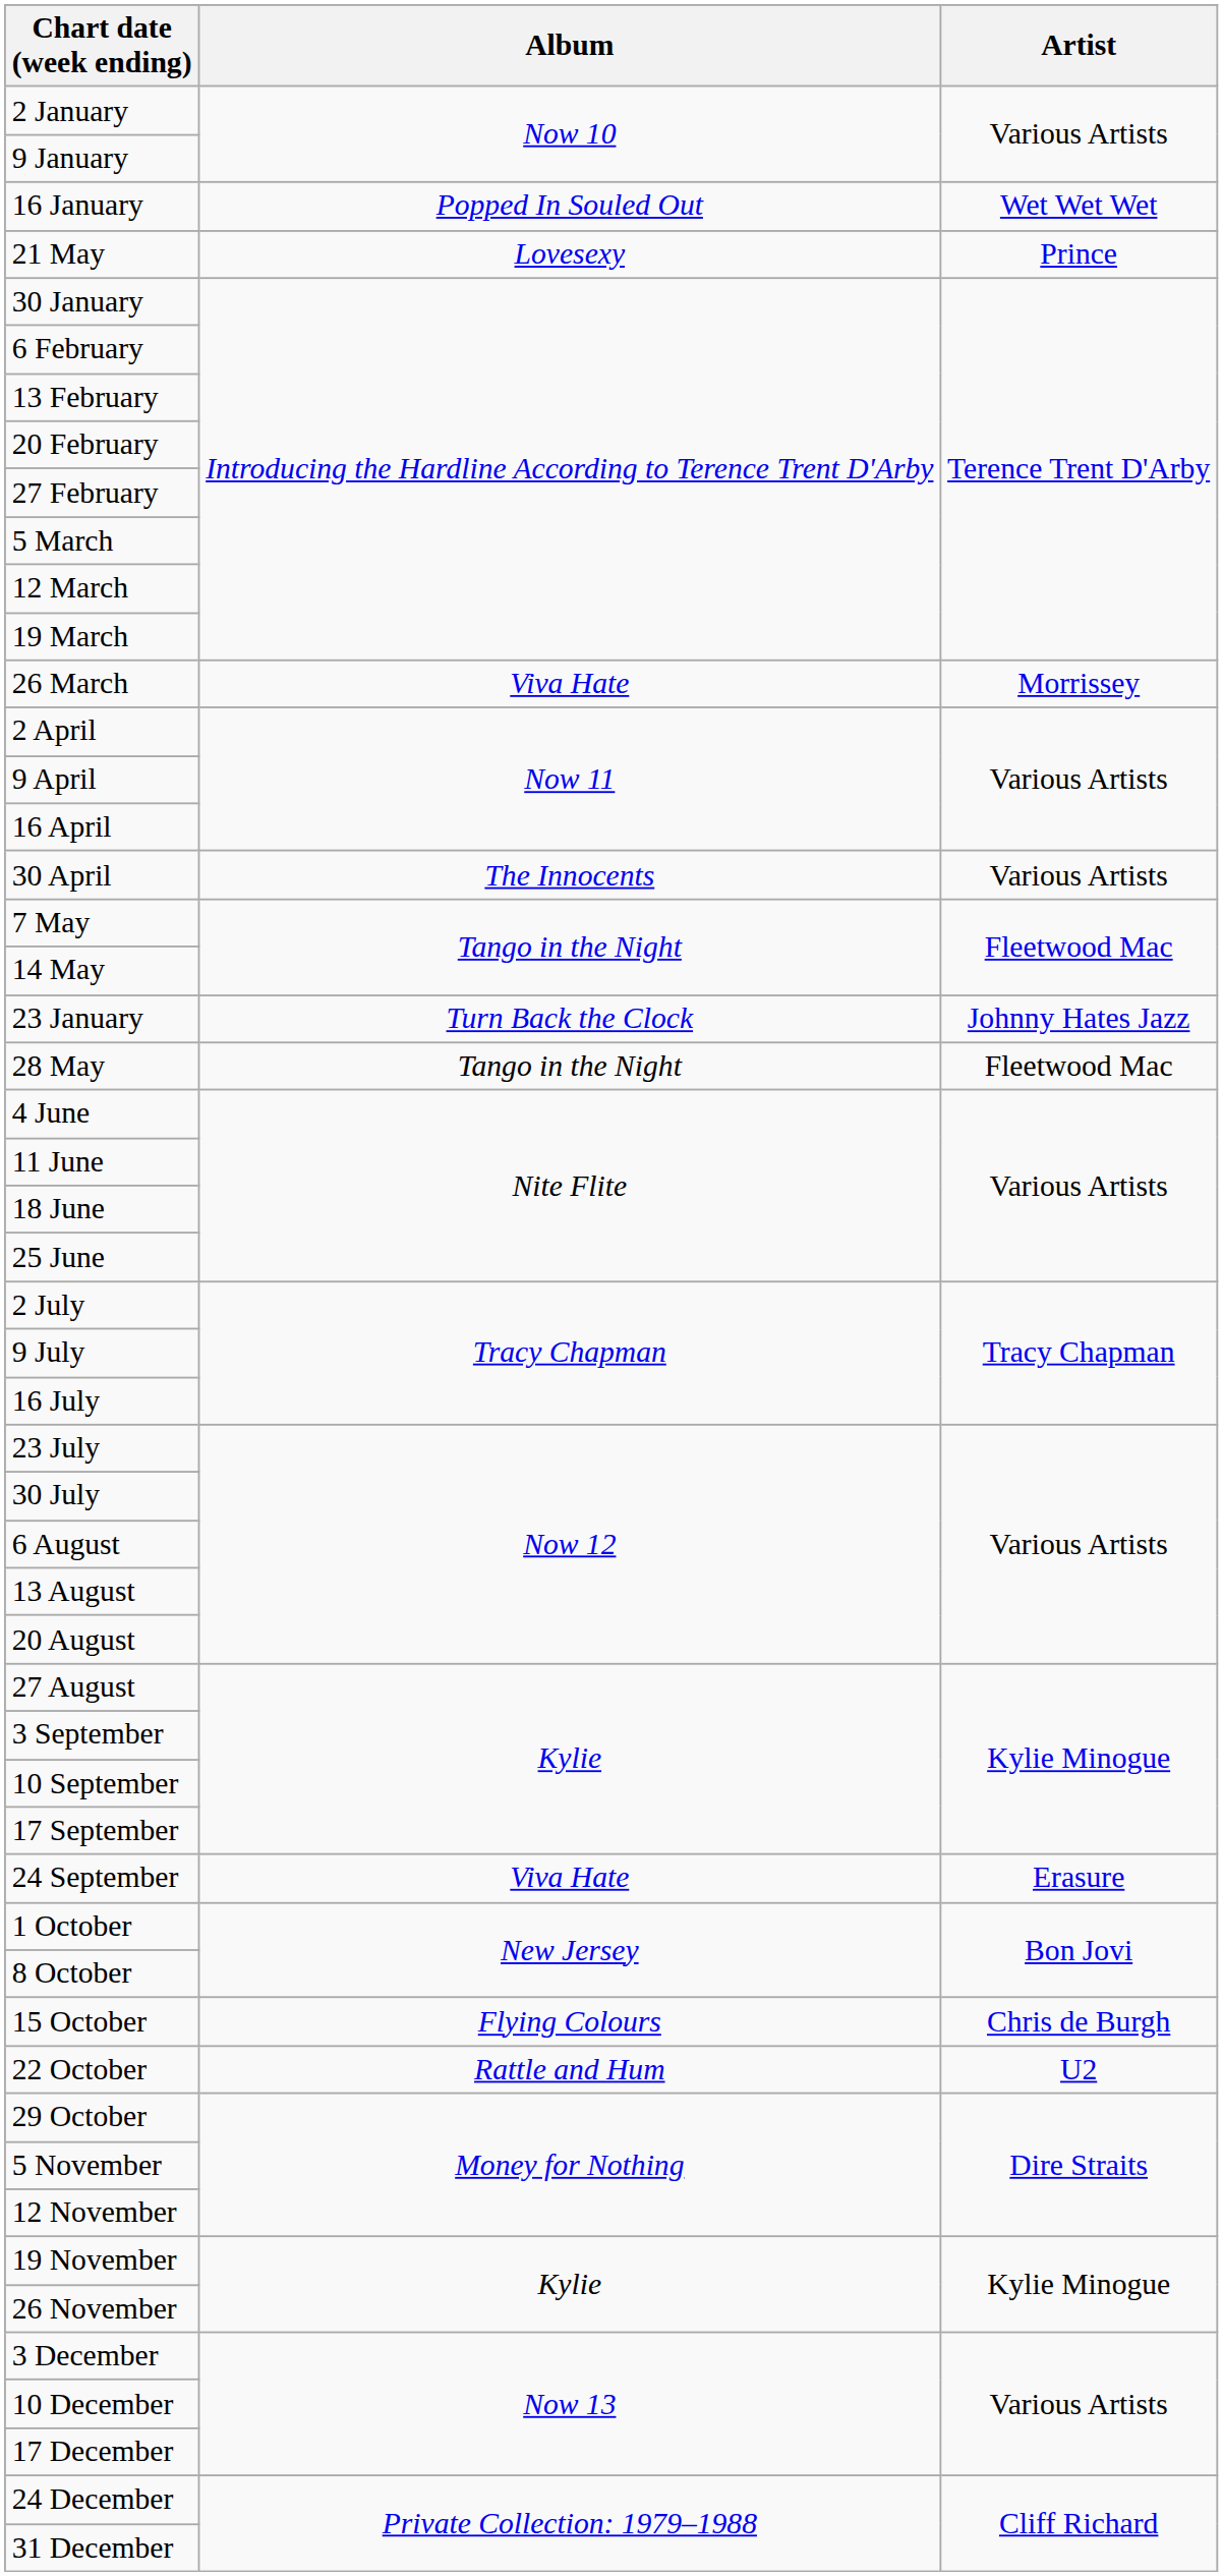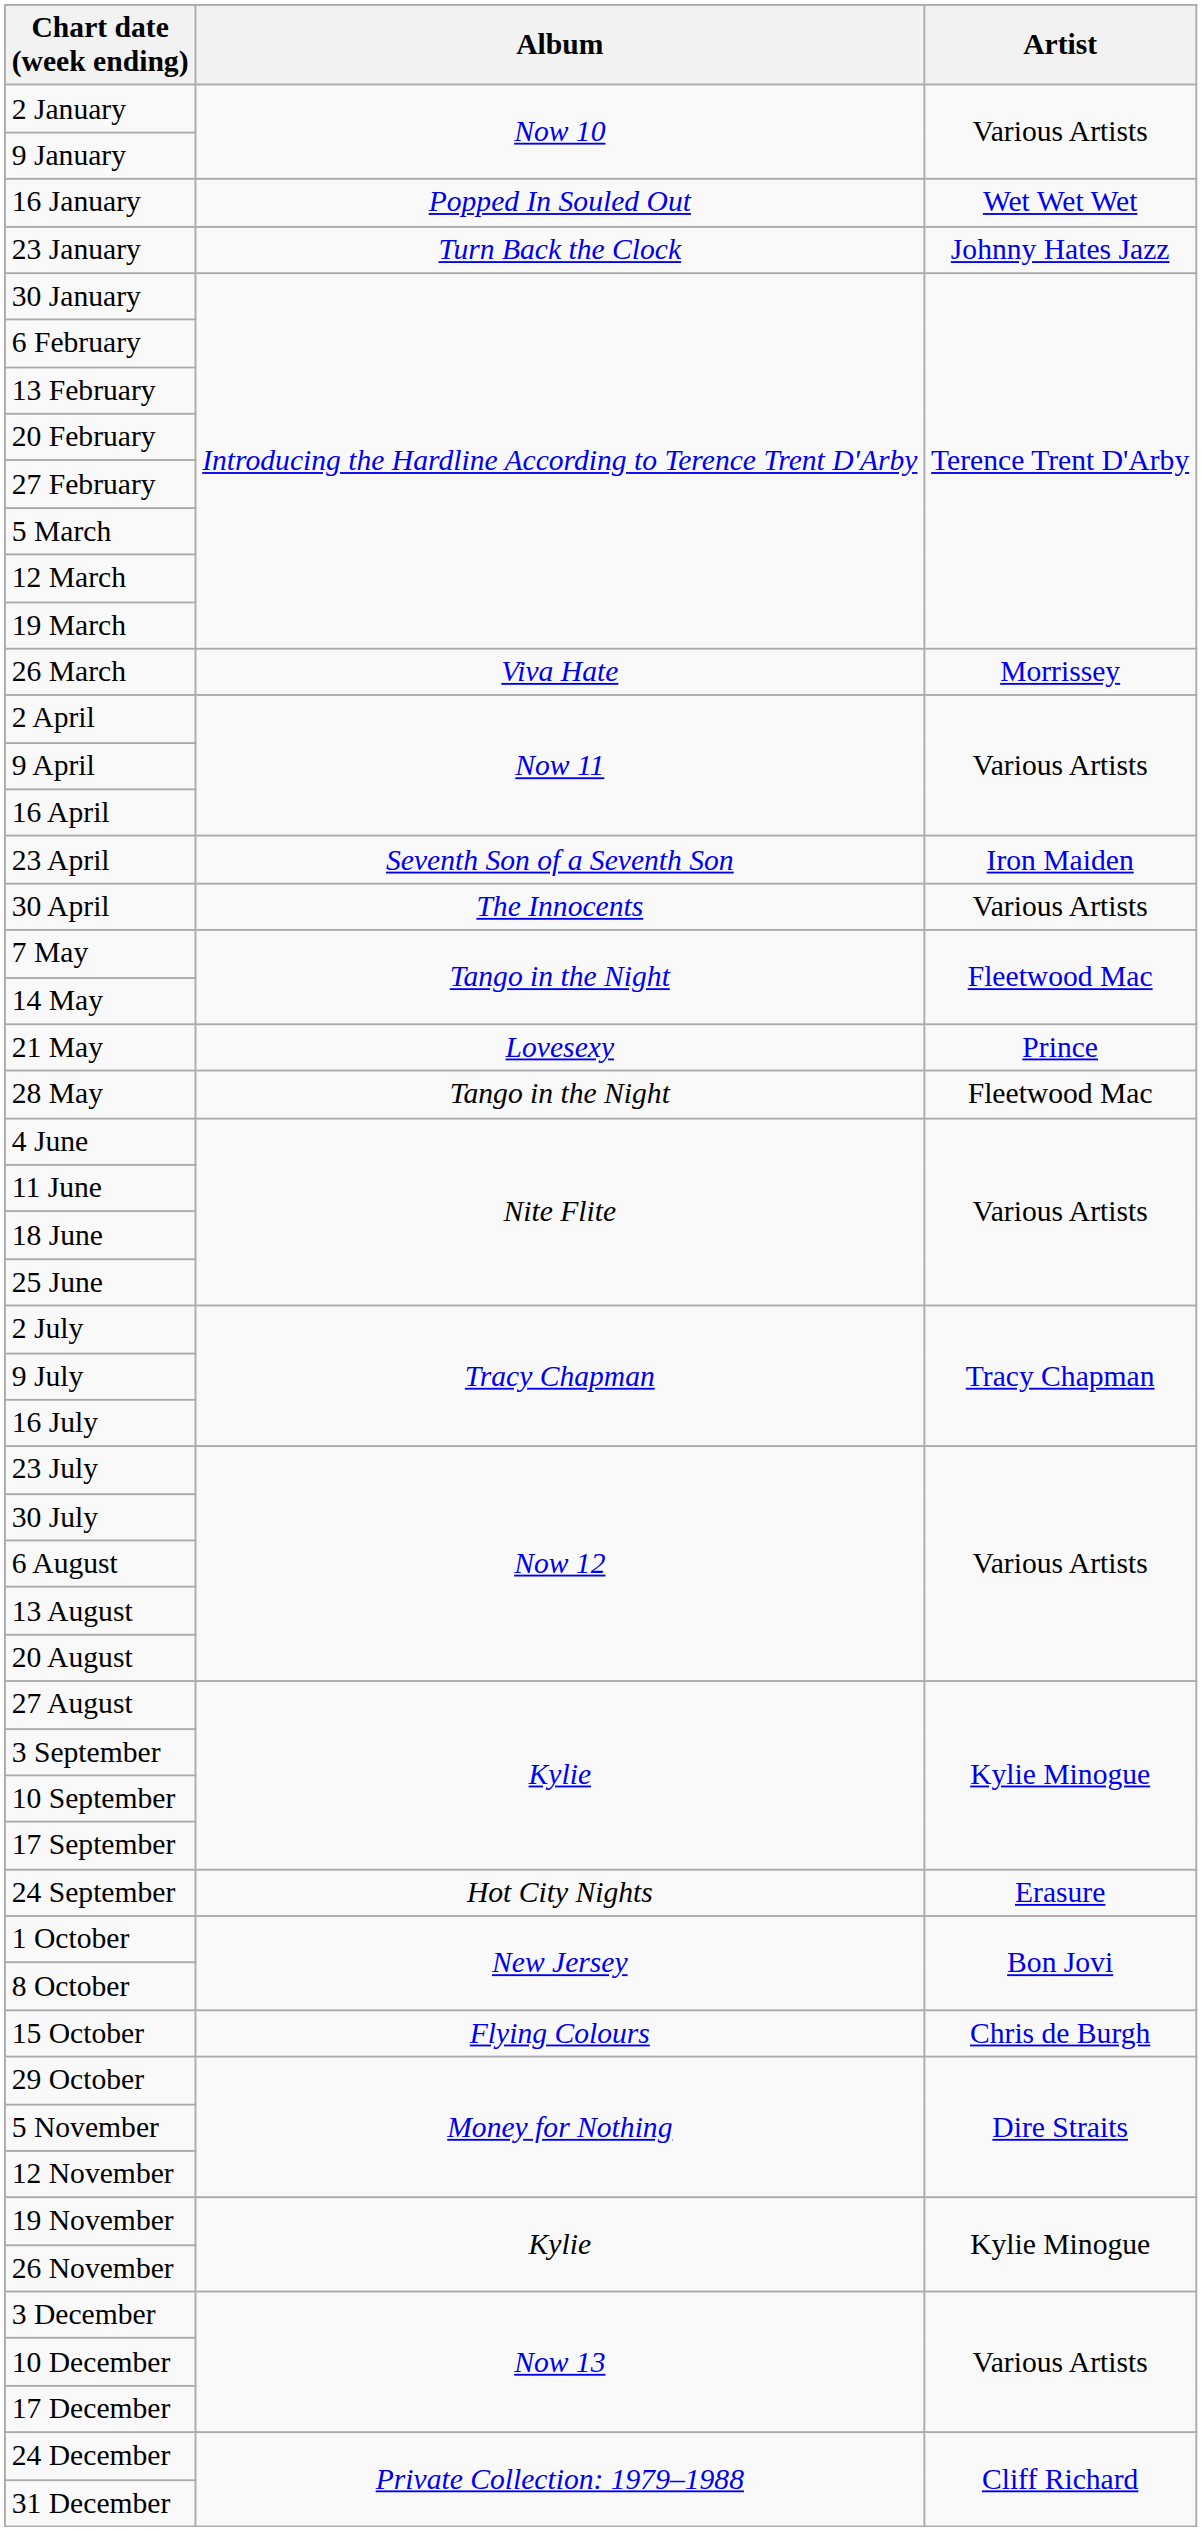rows swapped: 23 January <-> 21 May
+ row: 23 April | Seventh Son of a Seventh Son | Iron Maiden
24 September | Album: Viva Hate -> Hot City Nights
- row: 22 October | Rattle and Hum | U2
